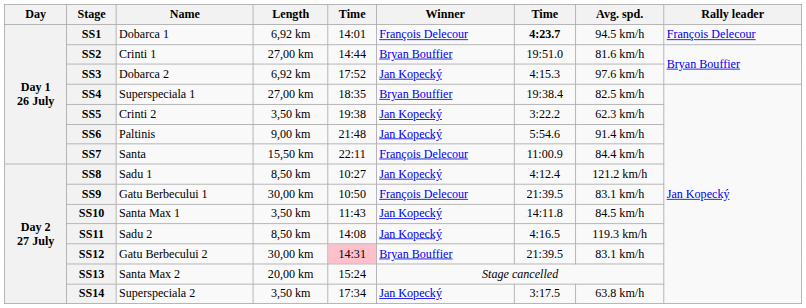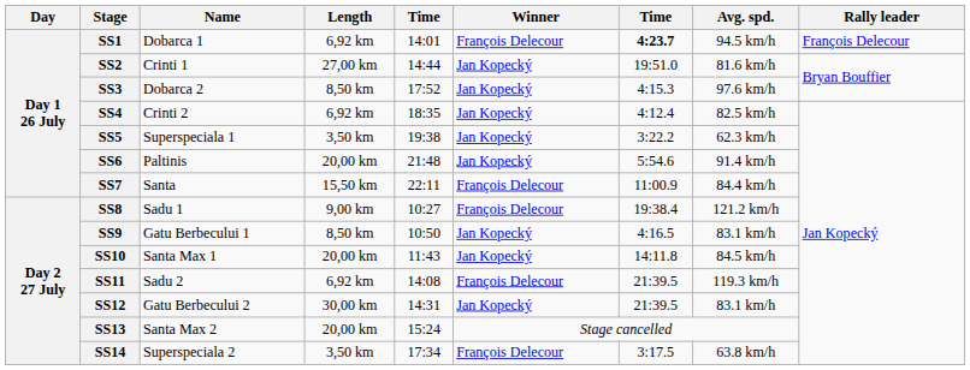SS2 | Winner: Bryan Bouffier -> Jan Kopecký
SS3 | Length: 6,92 km -> 8,50 km
SS4 | Name: Superspeciala 1 -> Crinti 2
SS4 | Length: 27,00 km -> 6,92 km
SS4 | Winner: Bryan Bouffier -> Jan Kopecký
SS4 | column 7: 19:38.4 -> 4:12.4
SS5 | Name: Crinti 2 -> Superspeciala 1
SS6 | Length: 9,00 km -> 20,00 km
SS8 | Length: 8,50 km -> 9,00 km
SS8 | Winner: Jan Kopecký -> François Delecour
SS8 | column 7: 4:12.4 -> 19:38.4
SS9 | Length: 30,00 km -> 8,50 km
SS9 | Winner: François Delecour -> Jan Kopecký
SS9 | column 7: 21:39.5 -> 4:16.5
SS10 | Length: 3,50 km -> 20,00 km
SS11 | Length: 8,50 km -> 6,92 km
SS11 | Winner: Jan Kopecký -> François Delecour
SS11 | column 7: 4:16.5 -> 21:39.5
SS12 | column 5: pink background -> no background
SS12 | Winner: Bryan Bouffier -> Jan Kopecký
SS14 | Winner: Jan Kopecký -> François Delecour
